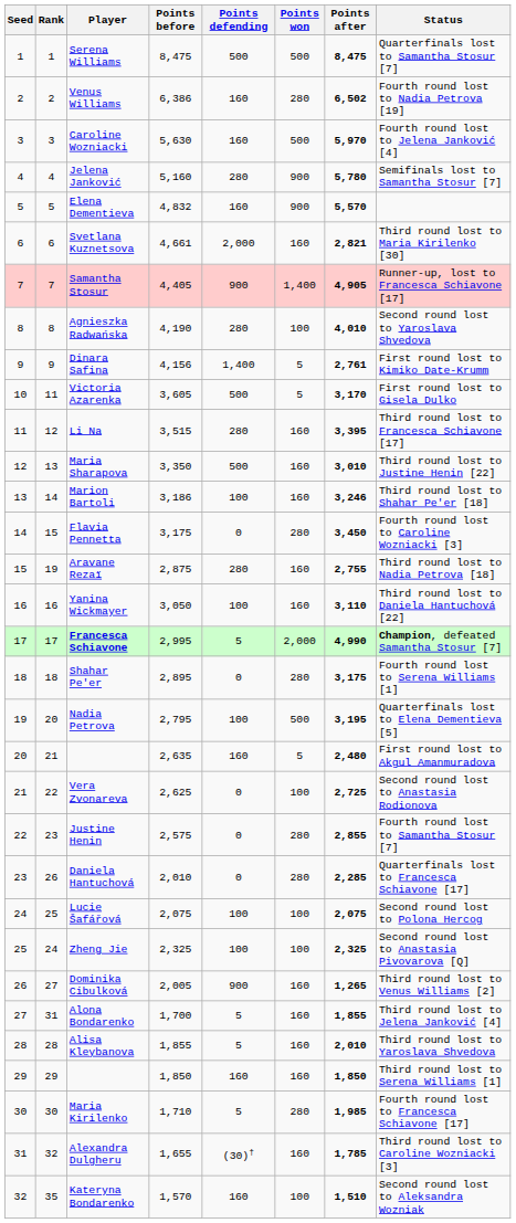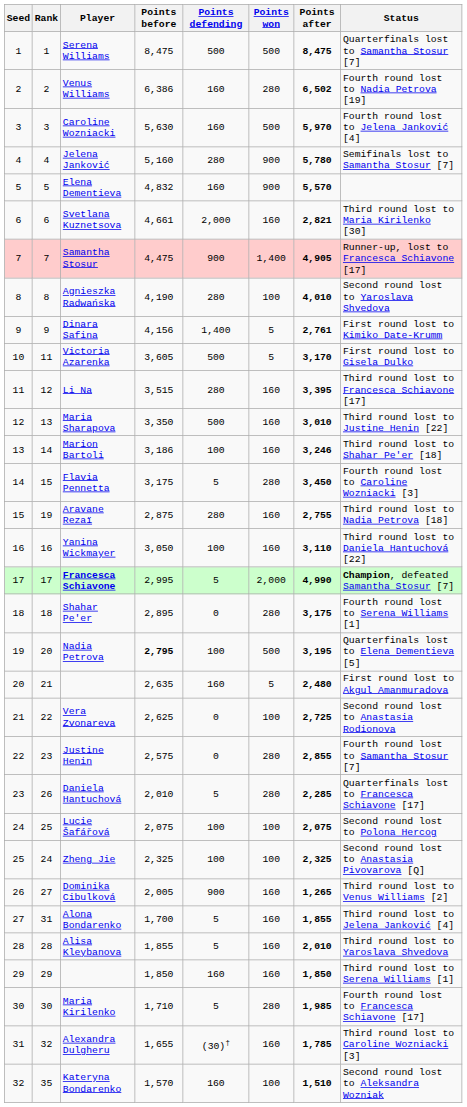Samantha Stosur | Points before: 4,405 -> 4,475
Flavia Pennetta | Points defending: 0 -> 5
Nadia Petrova | Points before: normal -> bold
Daniela Hantuchová | Points defending: 0 -> 5
